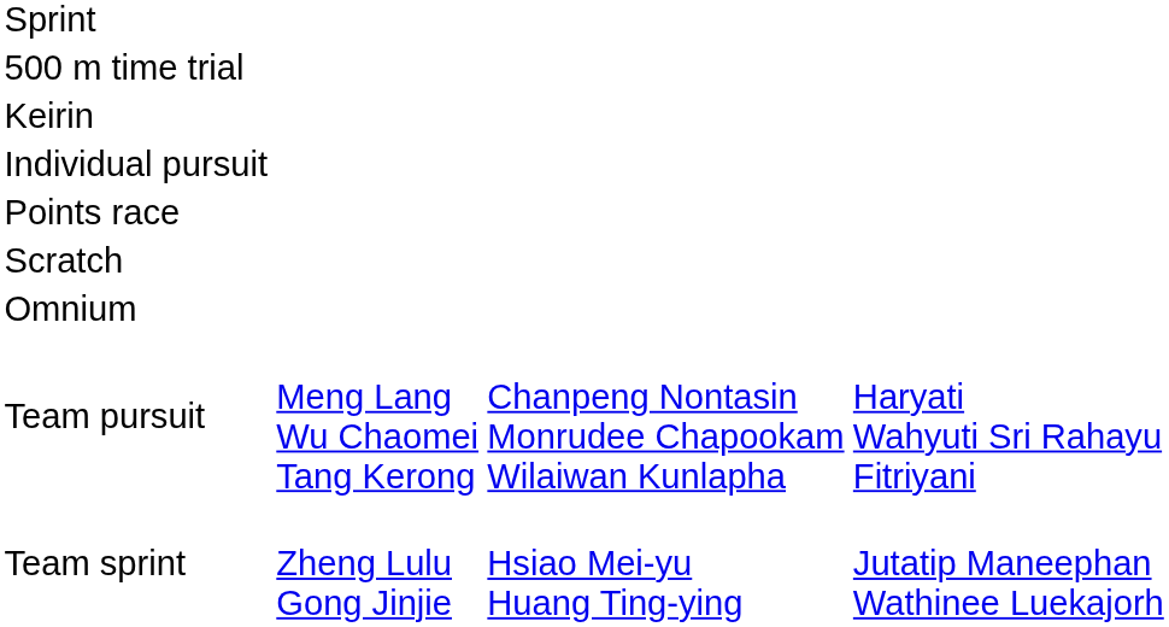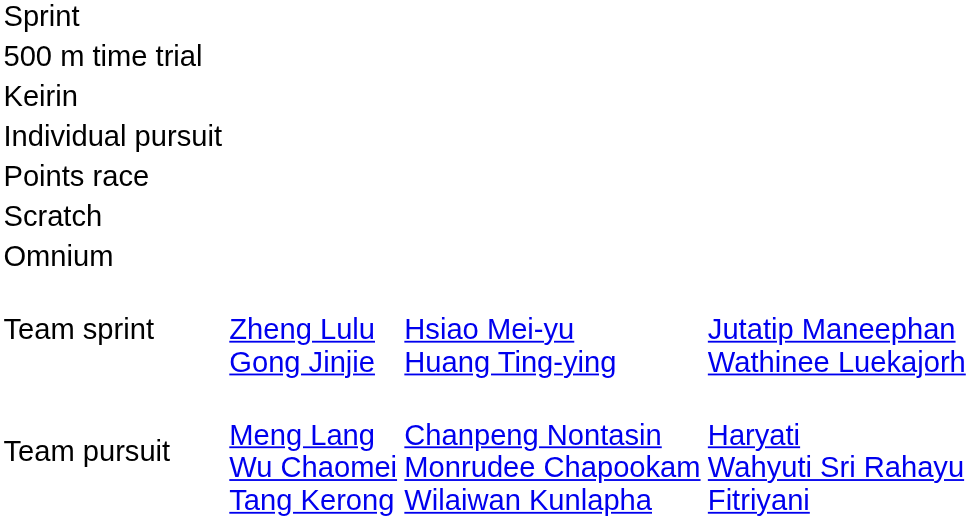rows swapped: Team sprint <-> Team pursuit
